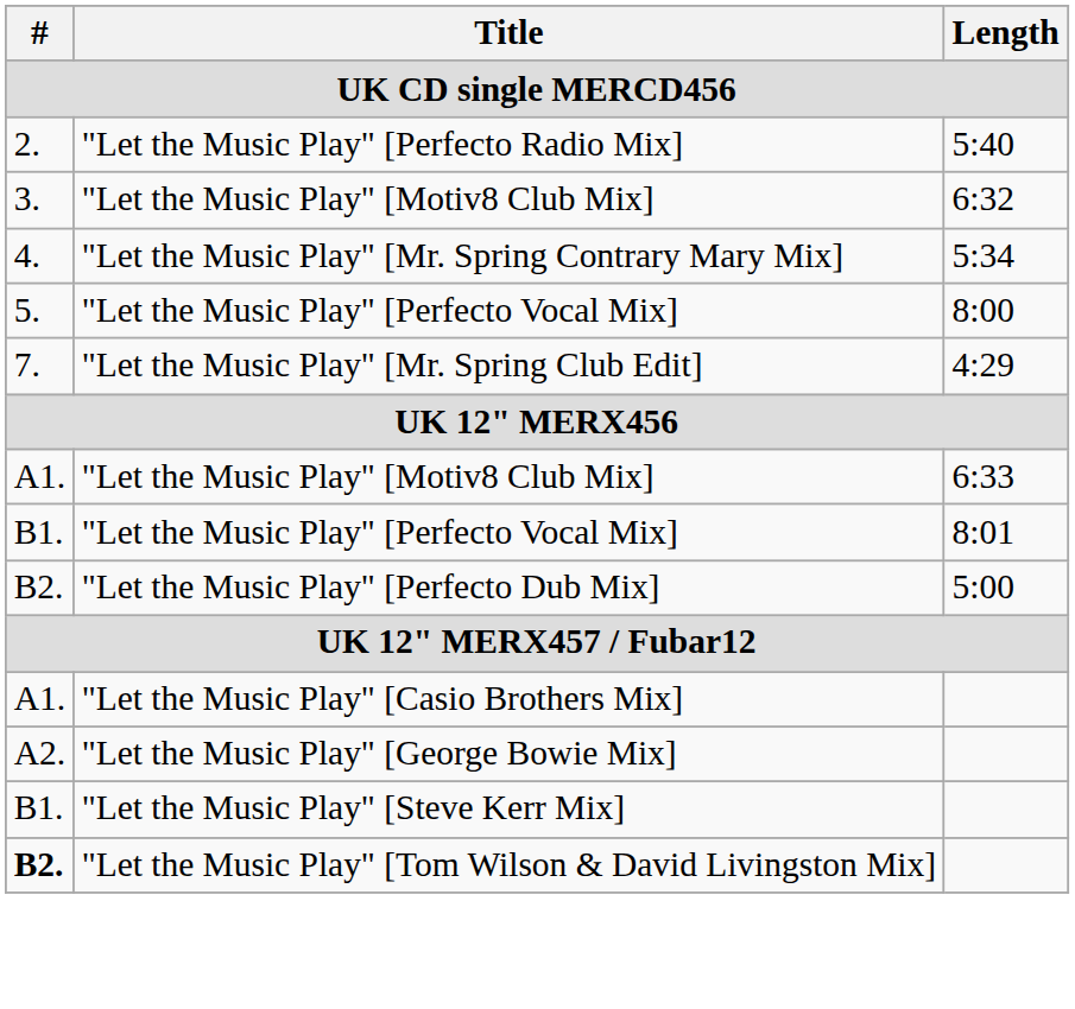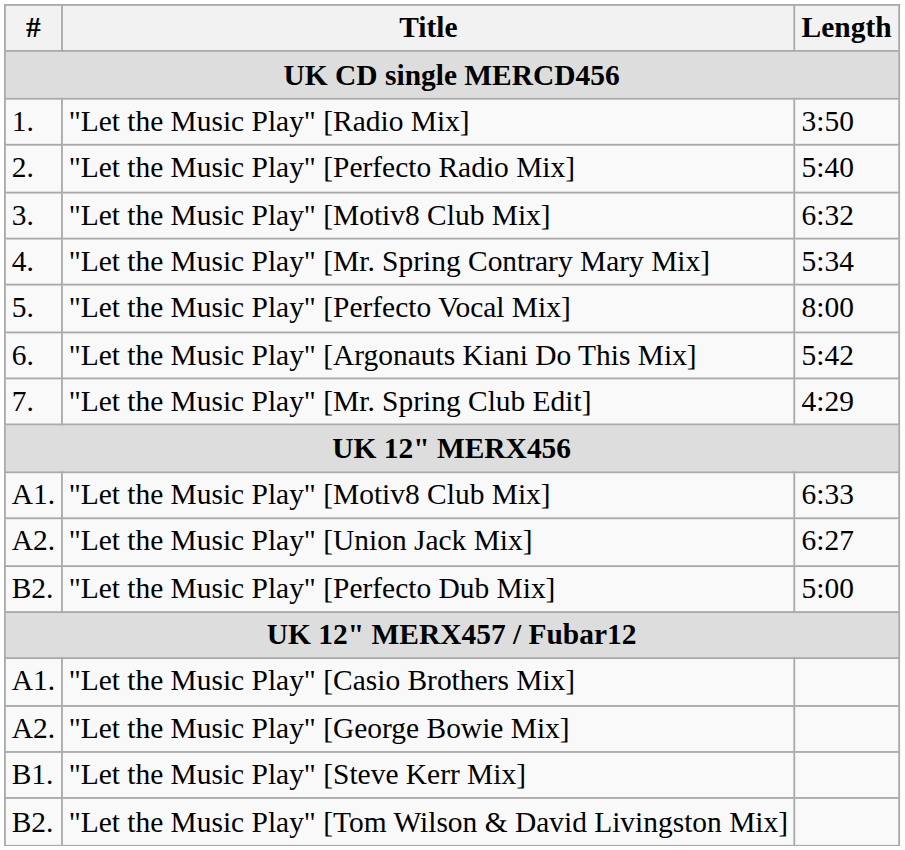+ row: 1. | "Let the Music Play" [Radio Mix] | 3:50
+ row: 6. | "Let the Music Play" [Argonauts Kiani Do This Mix] | 5:42
+ row: A2. | "Let the Music Play" [Union Jack Mix] | 6:27
- row: B1. | "Let the Music Play" [Perfecto Vocal Mix] | 8:01
"Let the Music Play" [Tom Wilson & David Livingston Mix] | #: bold -> normal
